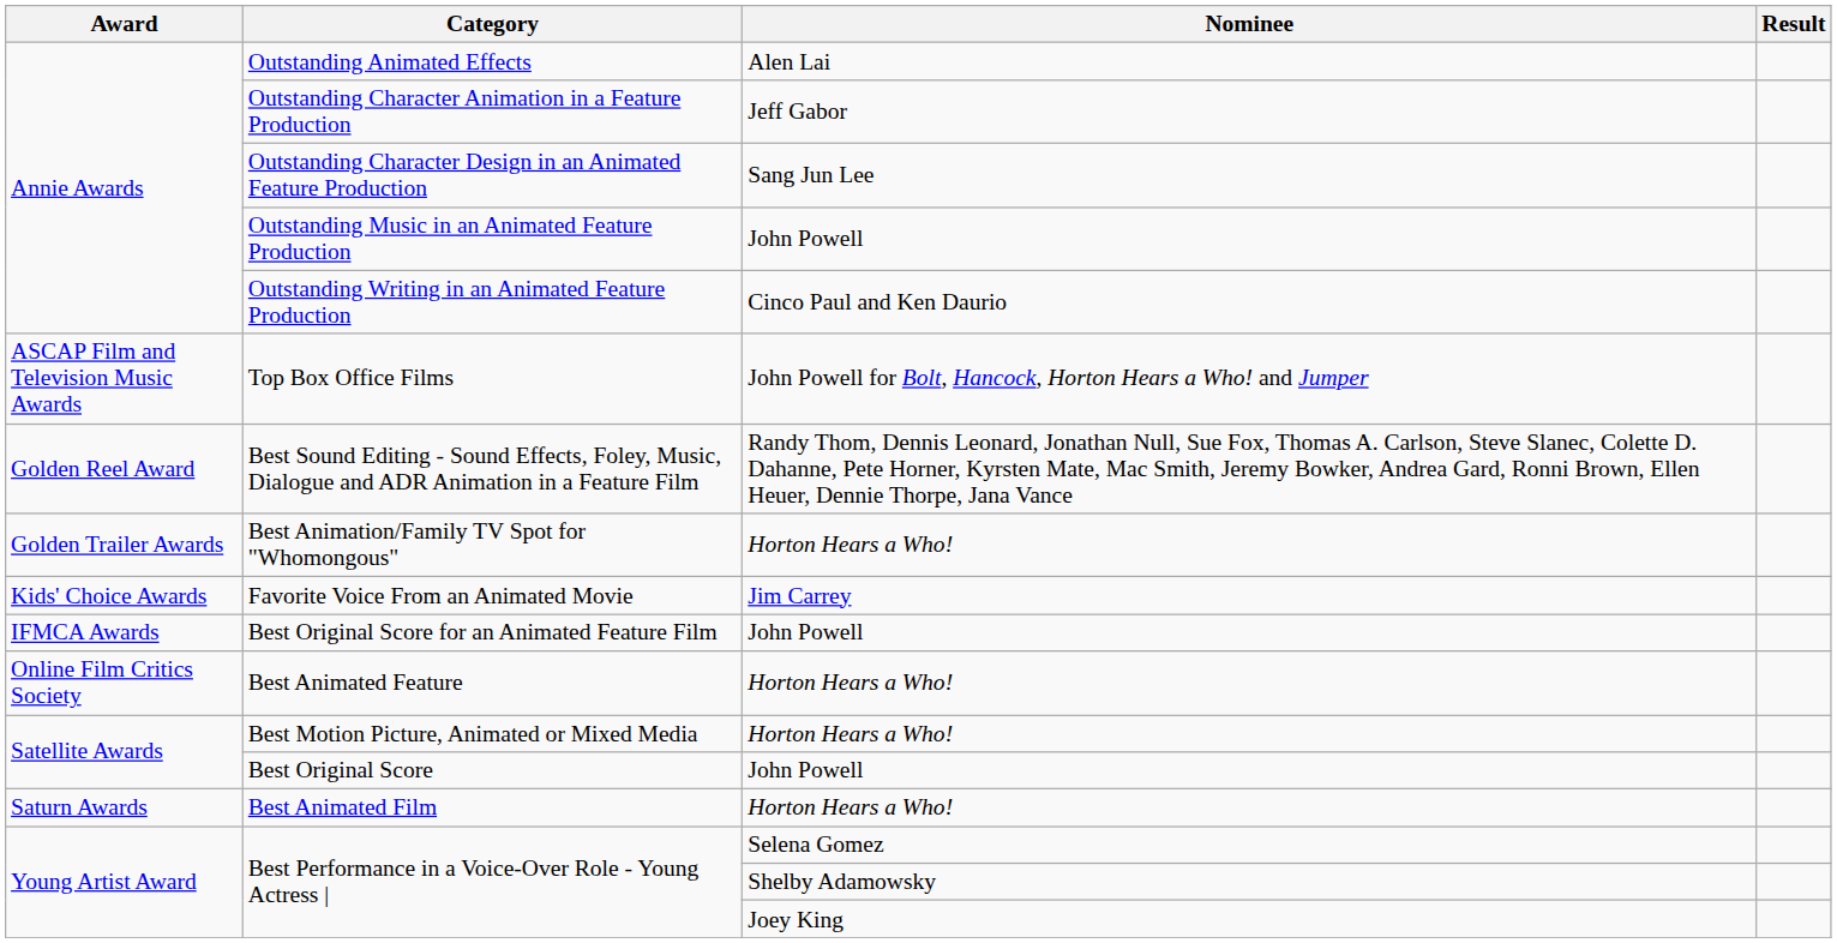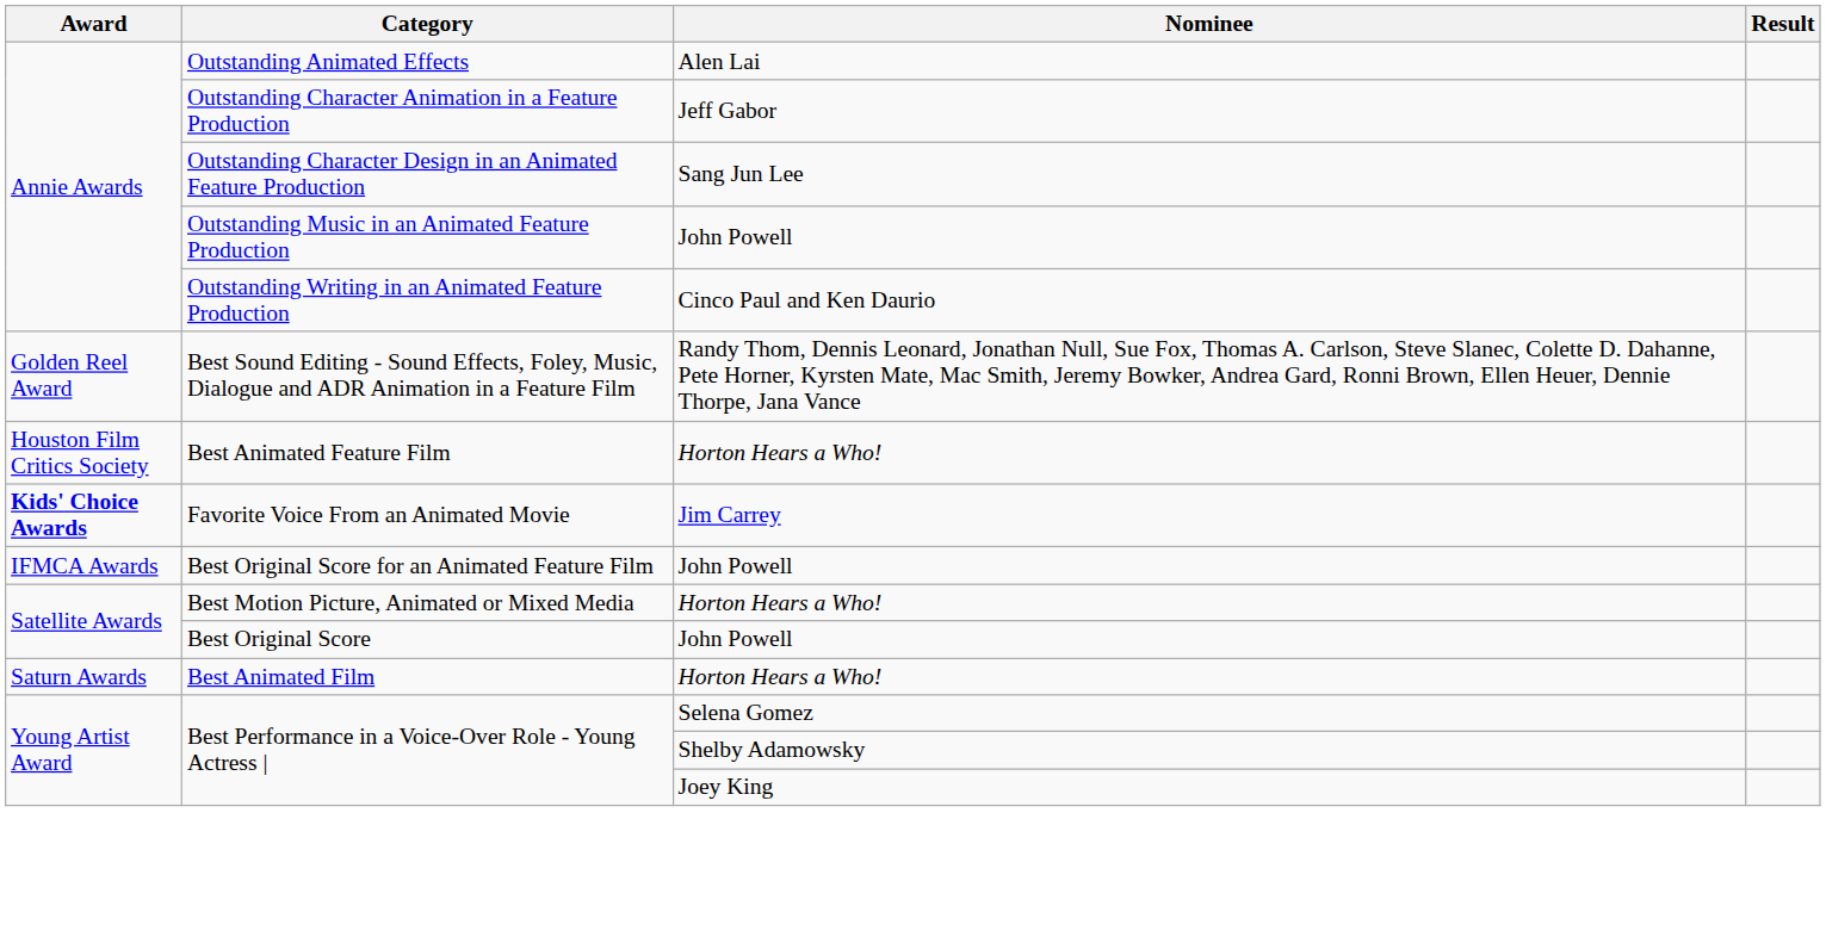- row: ASCAP Film and Television Music Awards | Top Box Office Films | John Powell for Bolt, Hancock, Horton Hears a Who! and Jumper
- row: Golden Trailer Awards | Best Animation/Family TV Spot for "Whomongous" | Horton Hears a Who!
+ row: Houston Film Critics Society | Best Animated Feature Film | Horton Hears a Who!
Favorite Voice From an Animated Movie | Award: normal -> bold
- row: Online Film Critics Society | Best Animated Feature | Horton Hears a Who!
